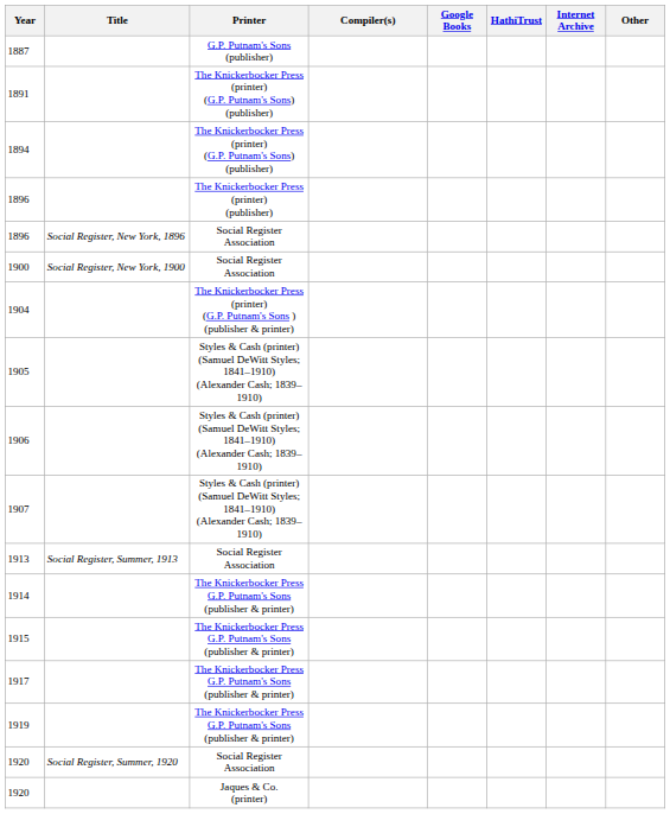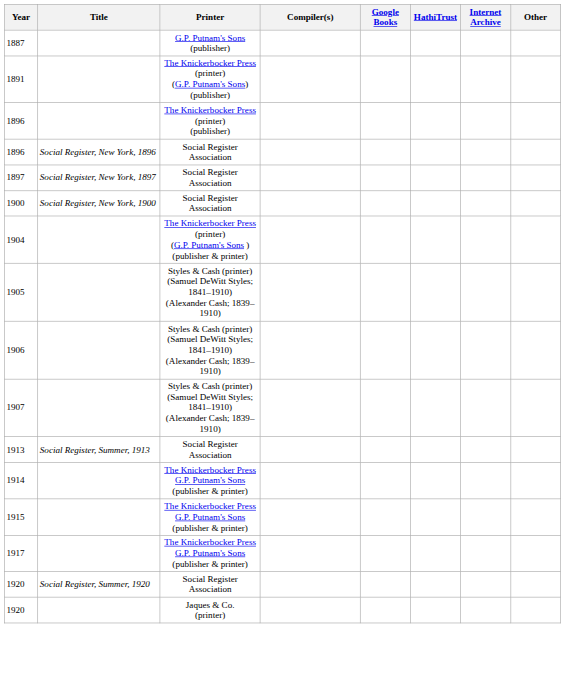- row: 1894 | The Knickerbocker Press (printer) (G.P. Putnam's Sons) (publisher)
+ row: 1897 | Social Register, New York, 1897 | Social Register Association
- row: 1919 | The Knickerbocker Press G.P. Putnam's Sons (publisher & printer)
